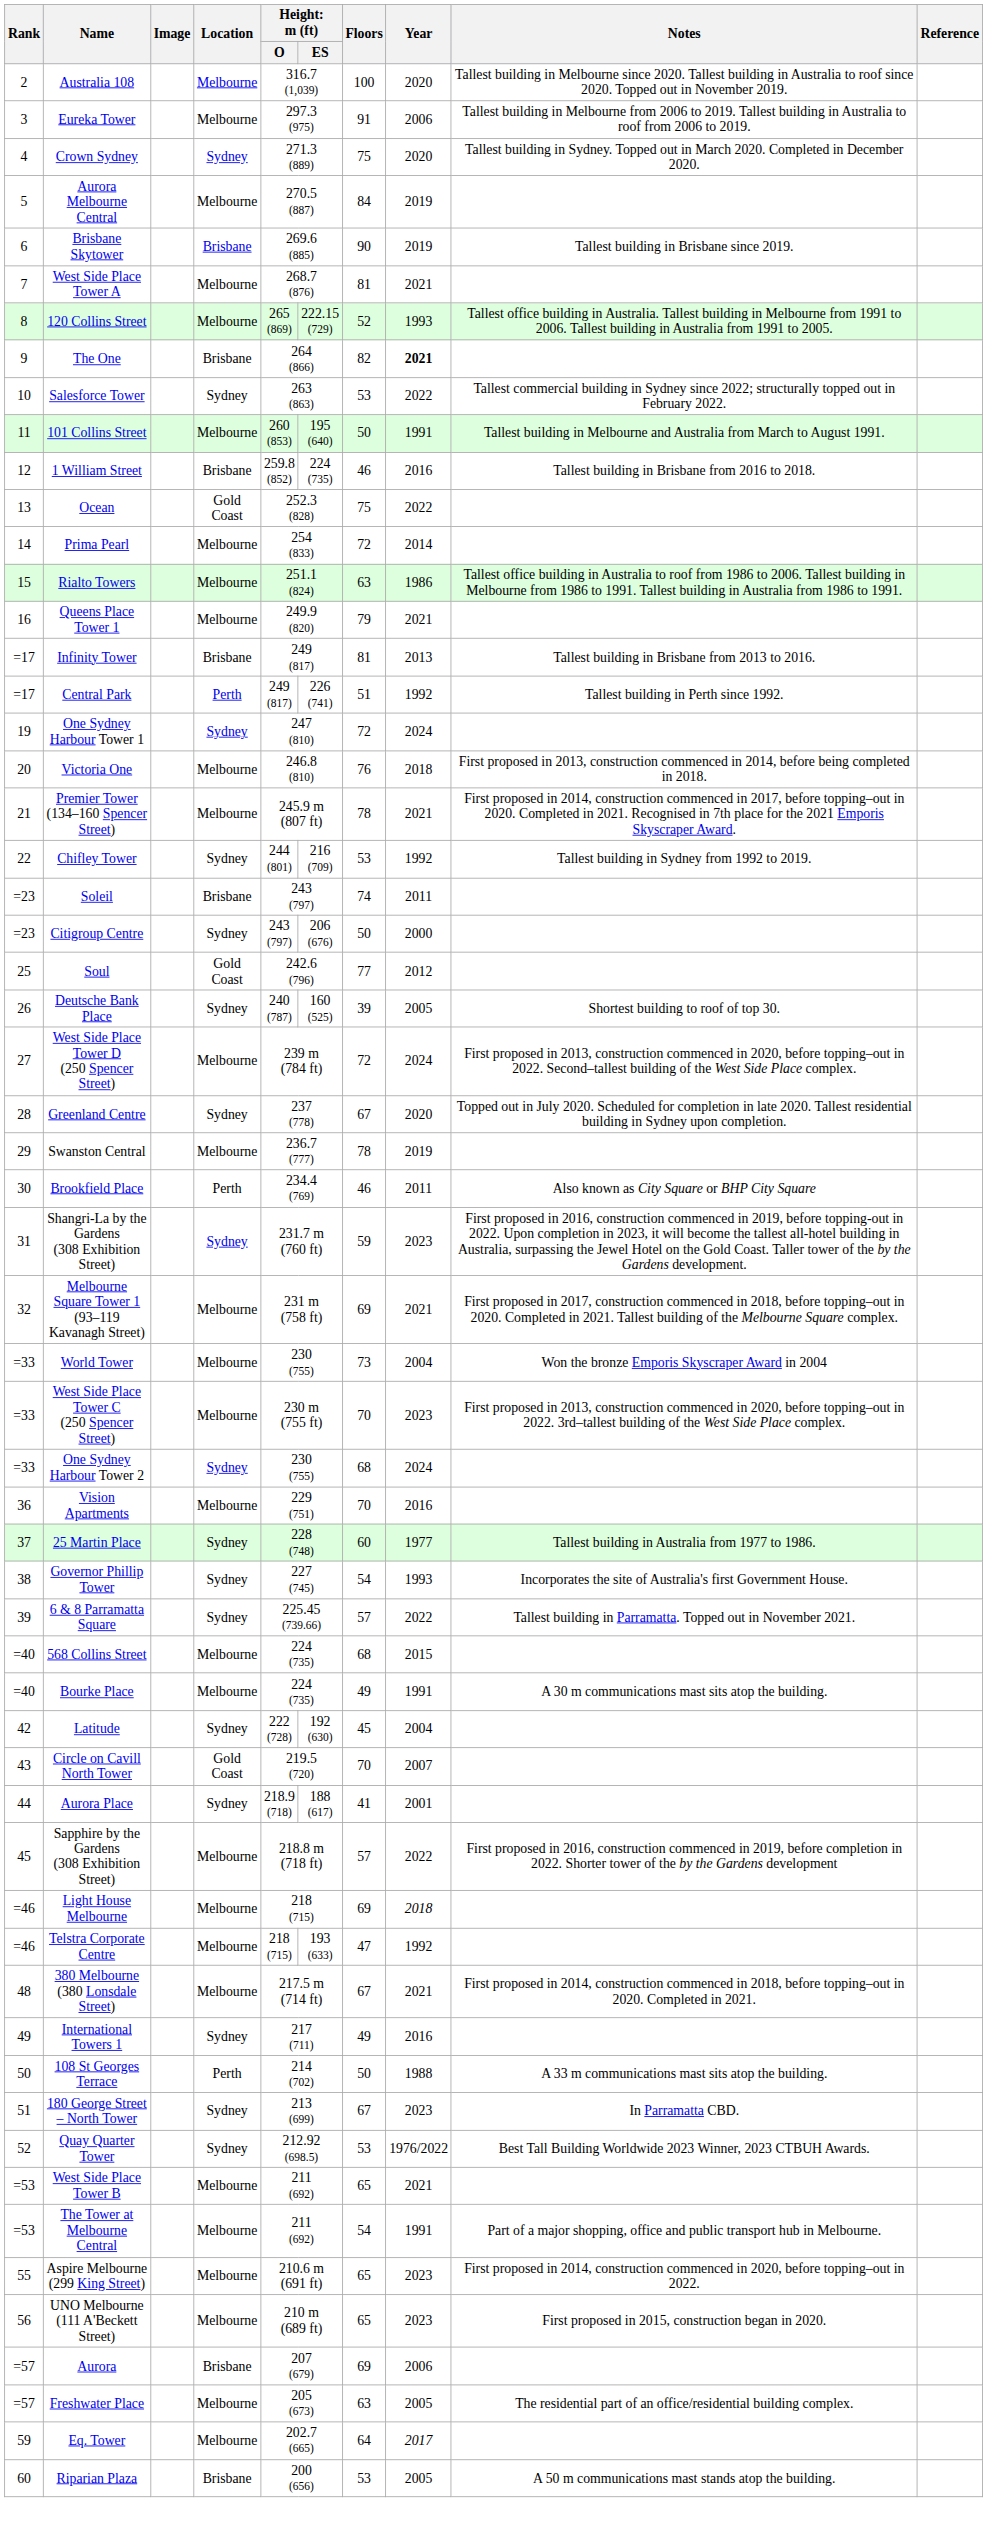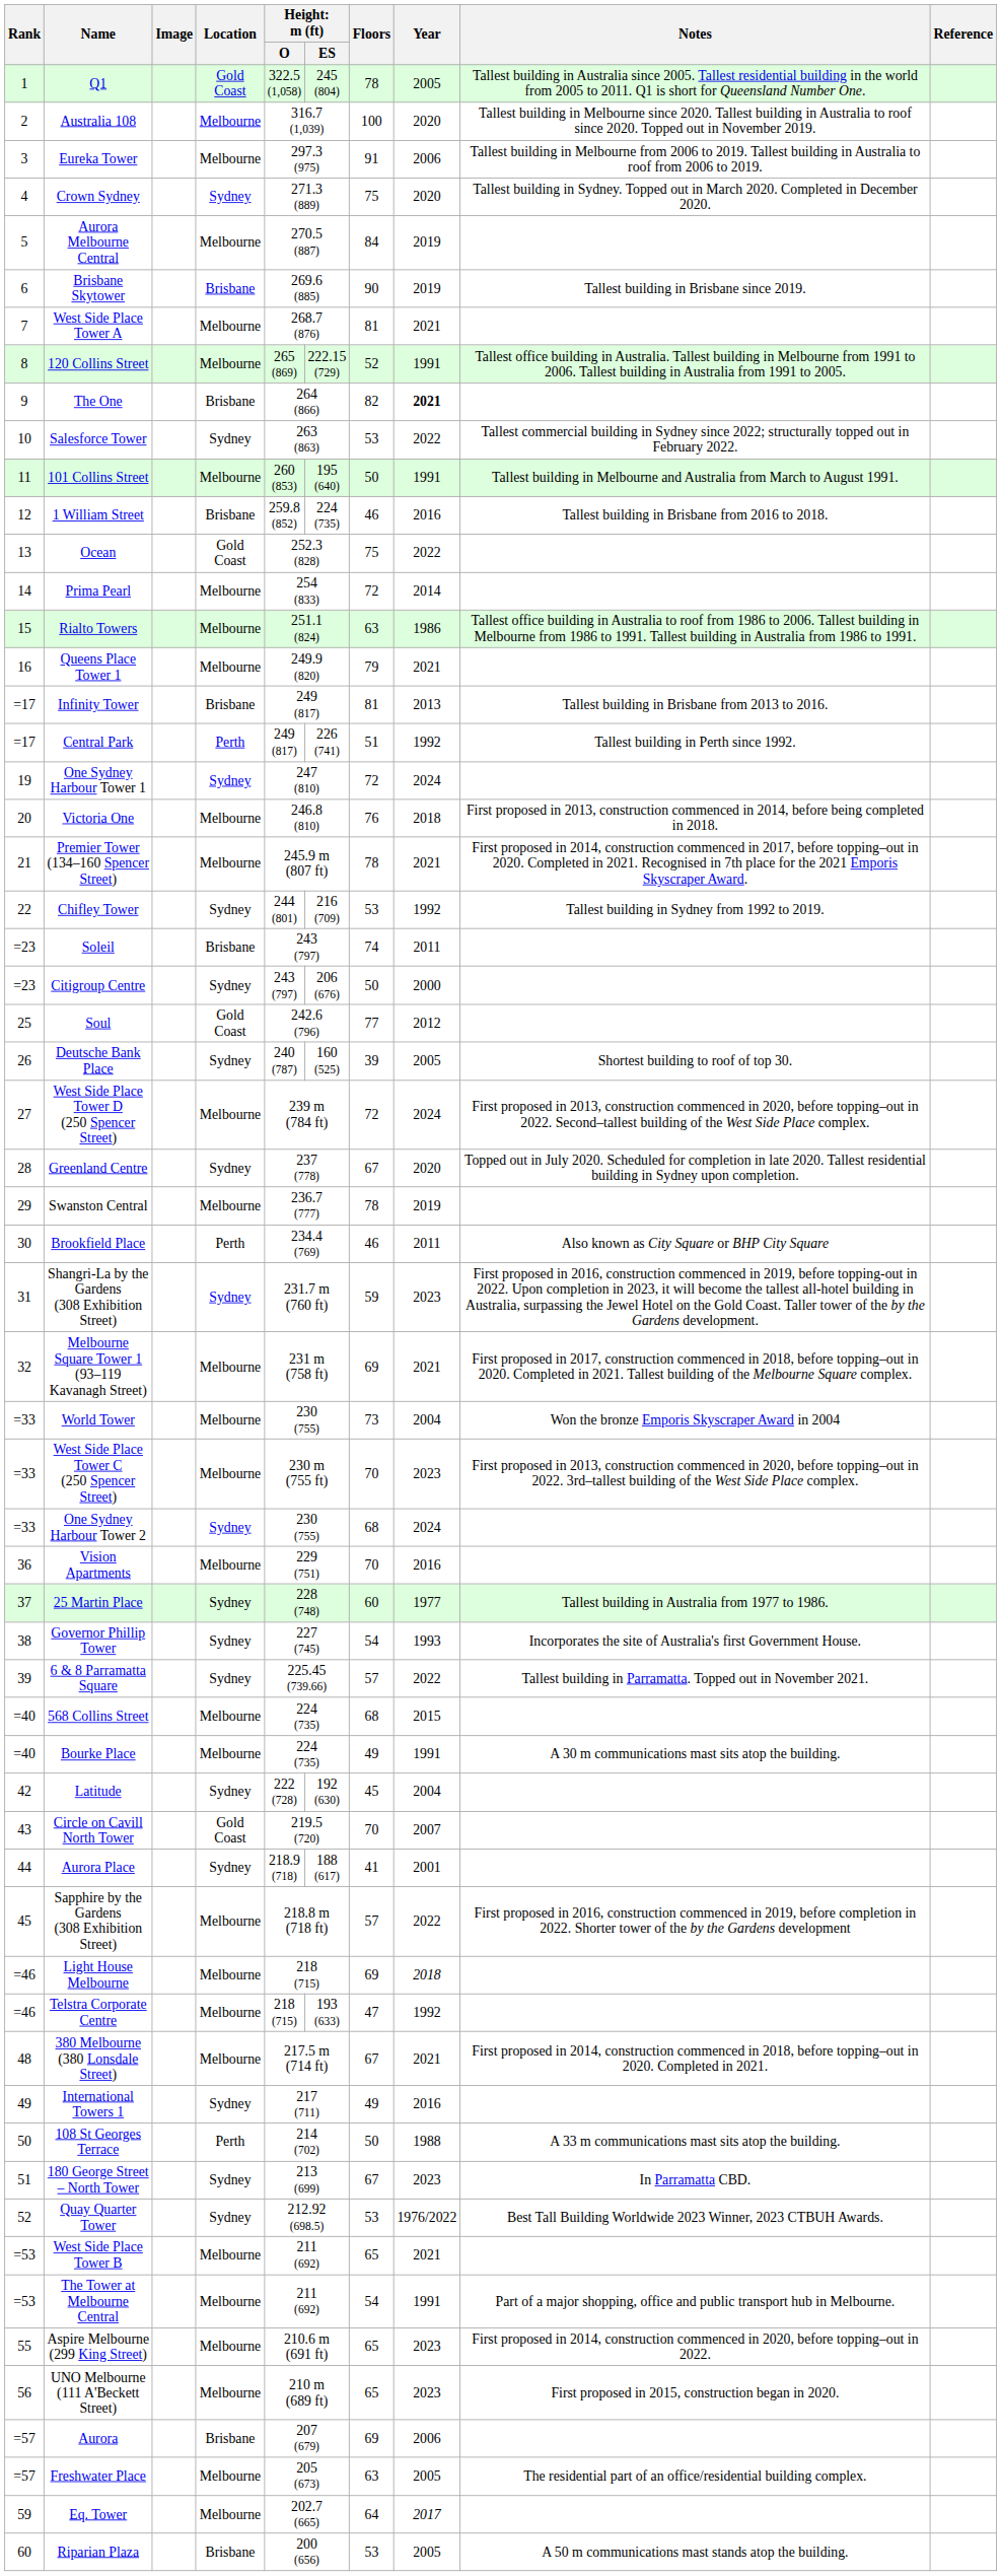+ row: 1 | Q1 | Gold Coast | 322.5 (1,058) | 245 (804) | 78 | 2005 | Tallest building in Australia since 2005. Tallest residential building in the world from 2005 to 2011. Q1 is short for Queensland Number One.
120 Collins Street | Year: 1993 -> 1991
